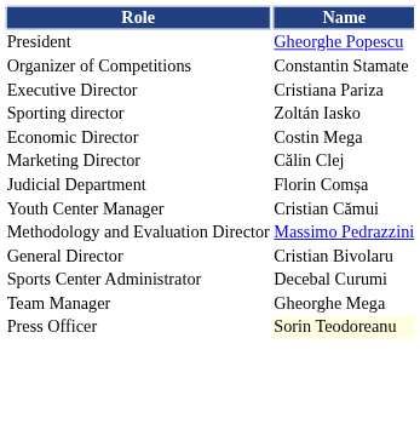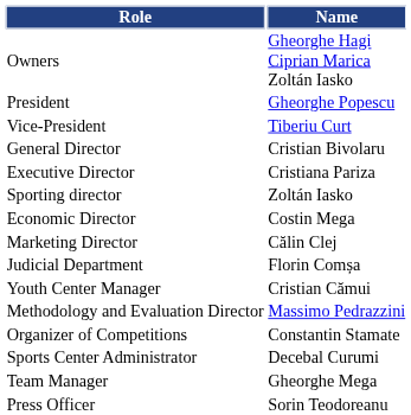+ row: Owners | Gheorghe Hagi Ciprian Marica Zoltán Iasko
+ row: Vice-President | Tiberiu Curt
rows swapped: General Director <-> Organizer of Competitions
Press Officer | Name: lightyellow background -> no background
